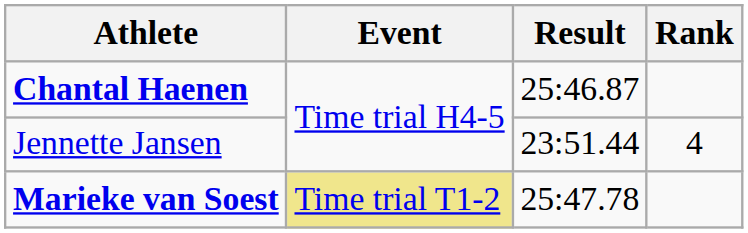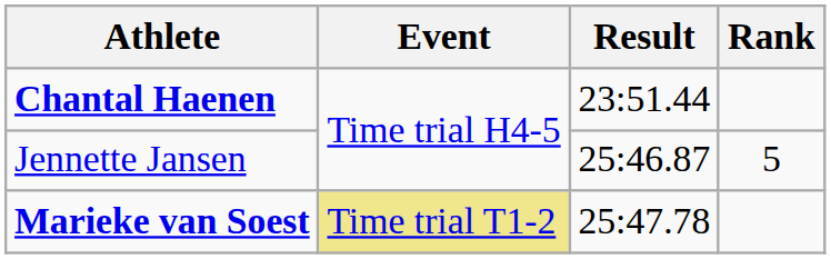Chantal Haenen | Result: 25:46.87 -> 23:51.44
Jennette Jansen | Result: 23:51.44 -> 25:46.87
Jennette Jansen | Rank: 4 -> 5
